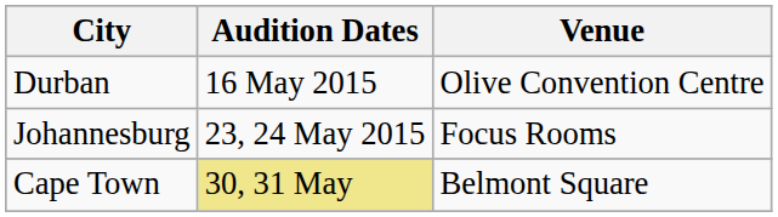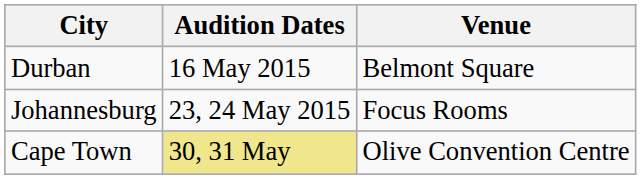Durban | Venue: Olive Convention Centre -> Belmont Square
Cape Town | Venue: Belmont Square -> Olive Convention Centre
